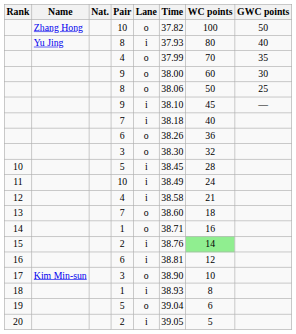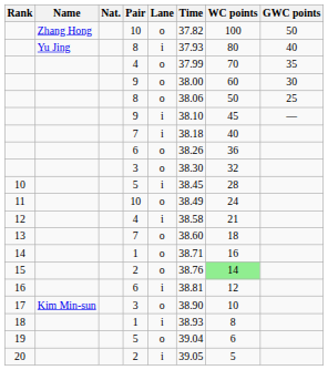11 | Lane: i -> o
15 | Lane: i -> o
